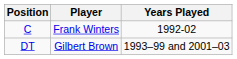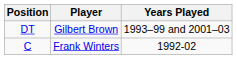rows swapped: DT <-> C
